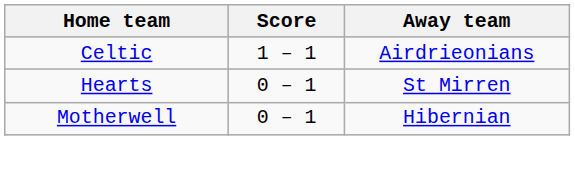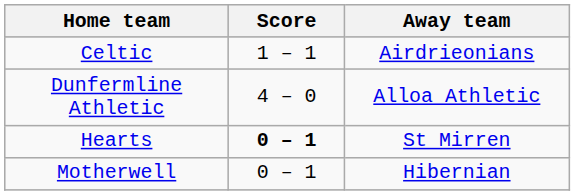+ row: Dunfermline Athletic | 4 – 0 | Alloa Athletic
Hearts | Score: normal -> bold
